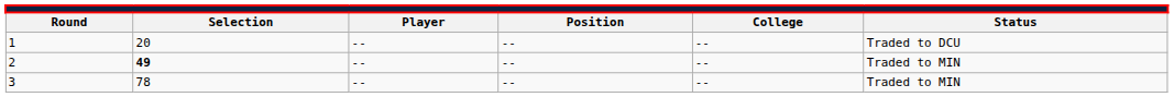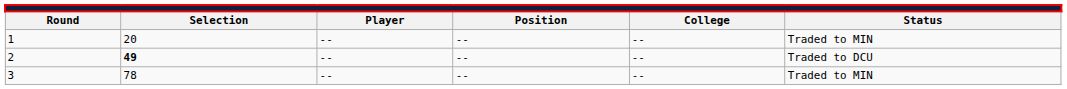1 | column 6: Traded to DCU -> Traded to MIN
2 | column 6: Traded to MIN -> Traded to DCU
